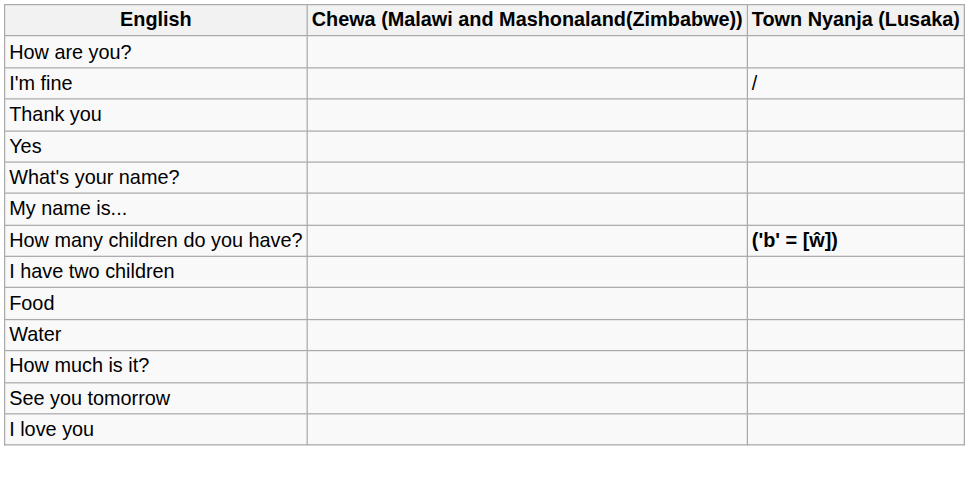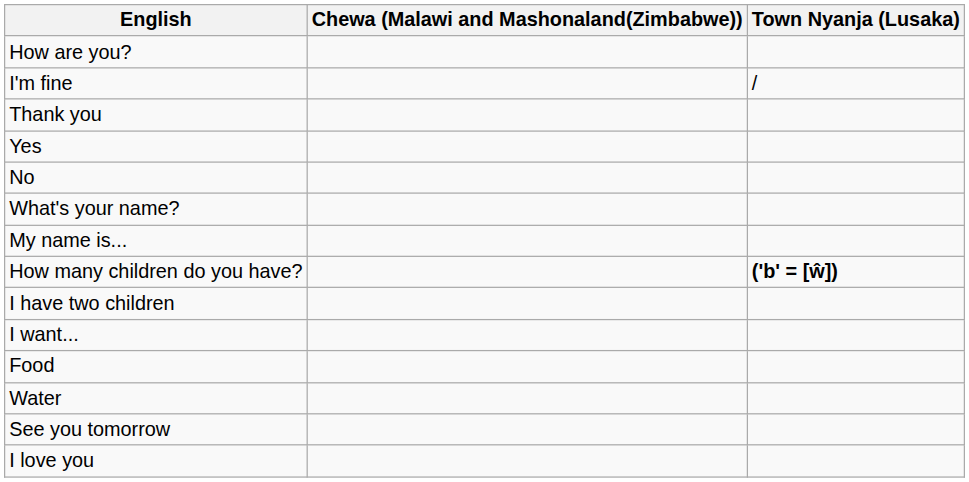+ row: No
+ row: I want...
- row: How much is it?
